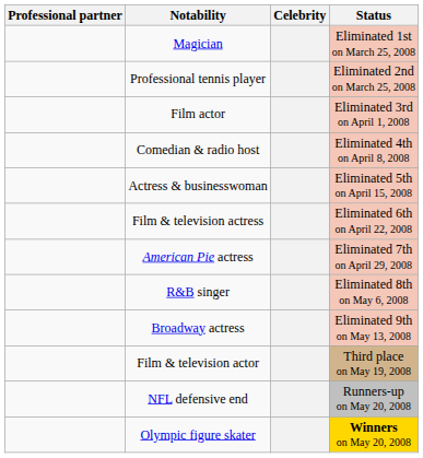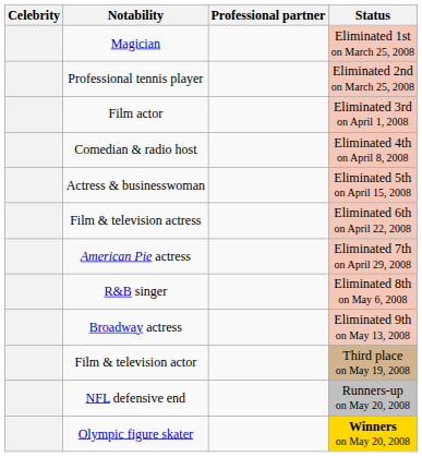columns swapped: Celebrity <-> Professional partner
